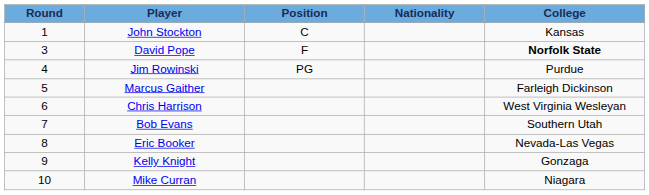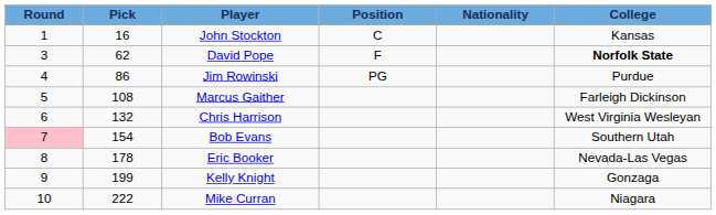+ column: Pick | 16 | 62 | 86 | 108 | 132 | 154 | 178 | 199 | 222
Bob Evans | Round: no background -> pink background
